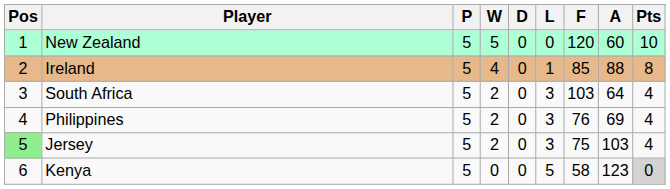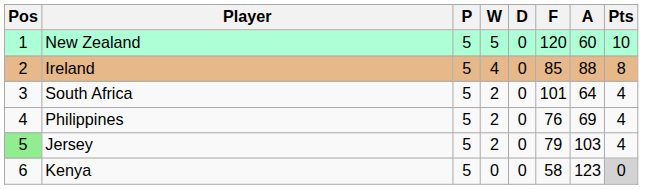- column: L | 0 | 1 | 3 | 3 | 3 | 5
South Africa | F: 103 -> 101
Jersey | F: 75 -> 79
